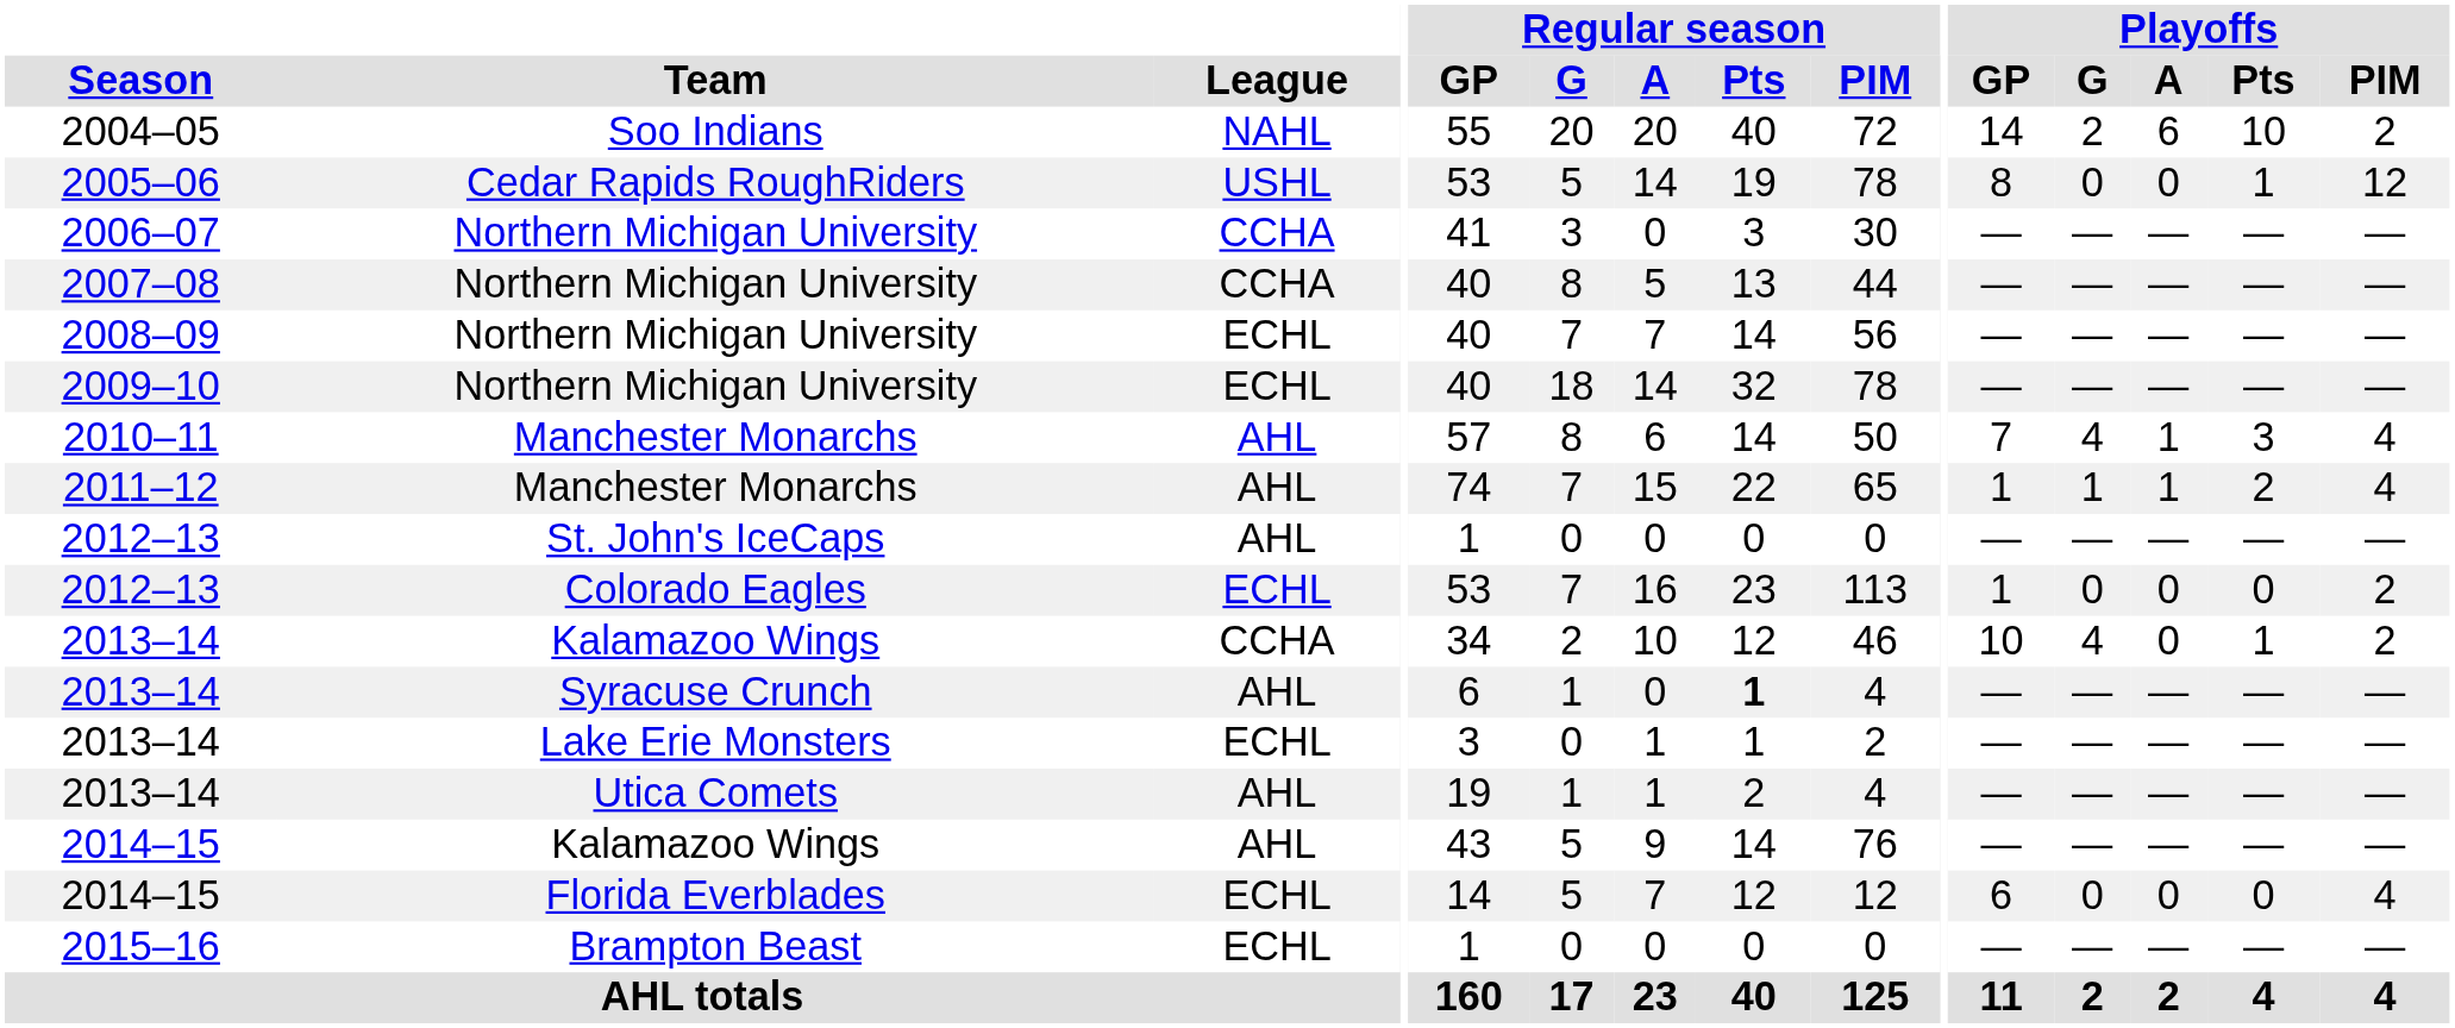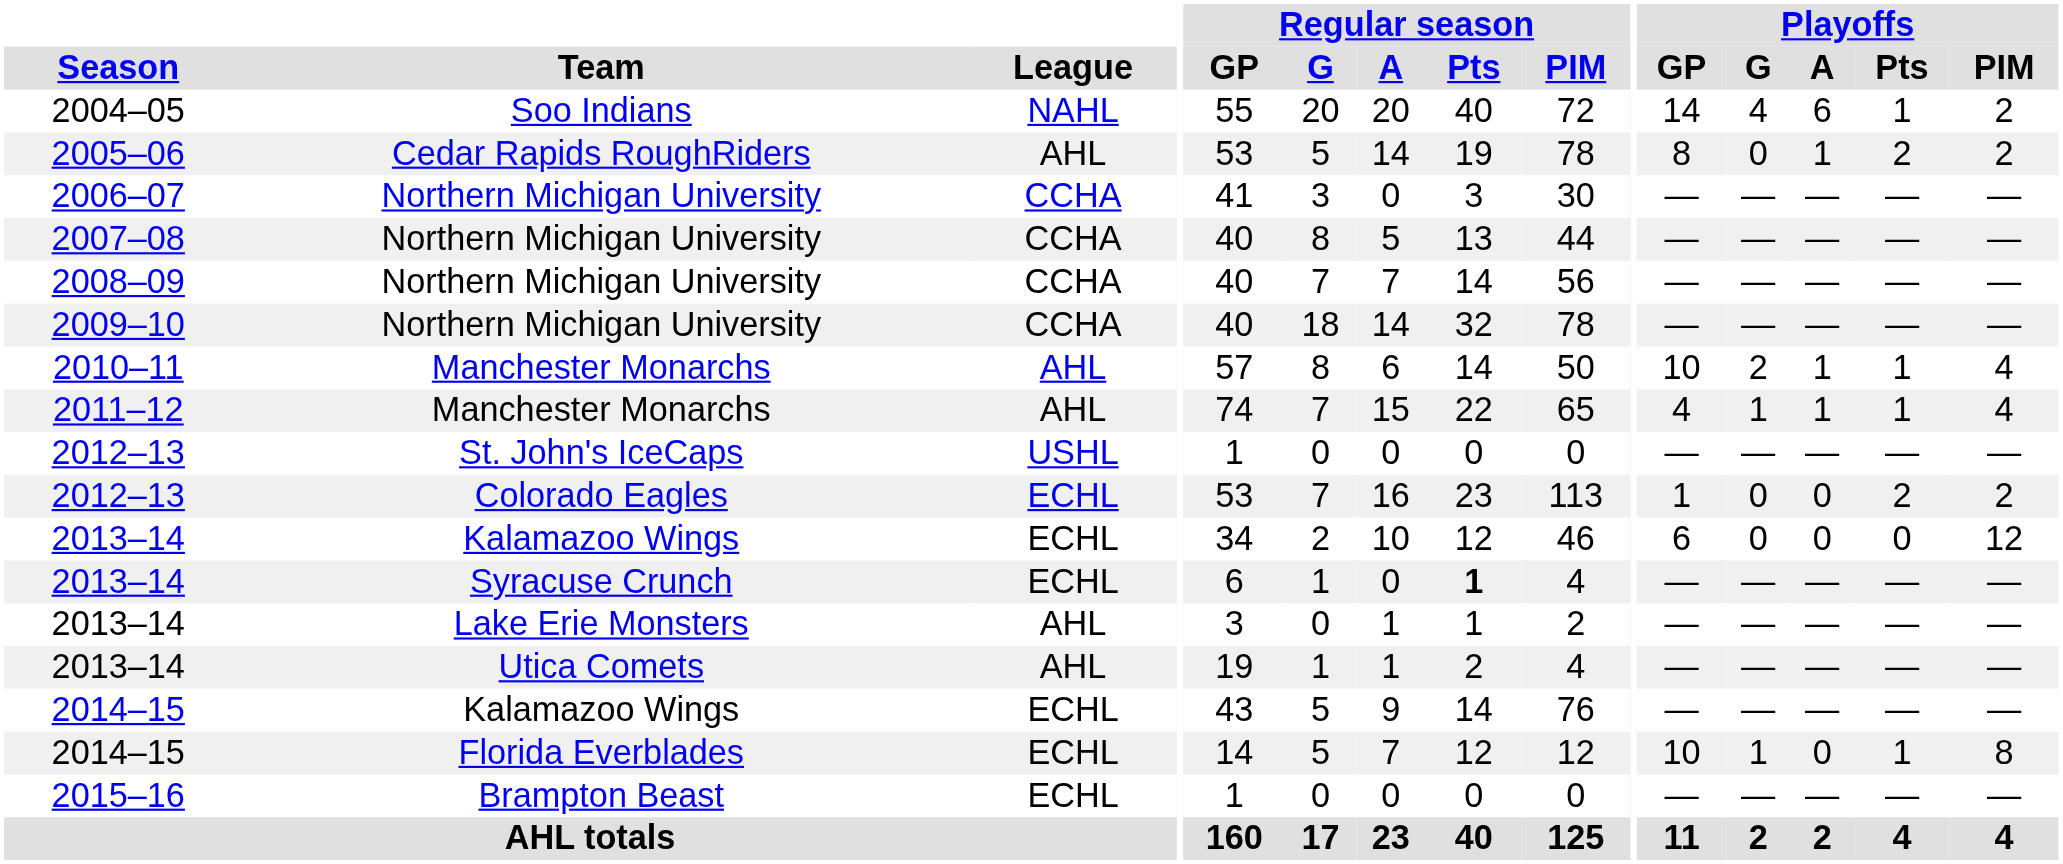2004–05 | Playoffs / G: 2 -> 4
2004–05 | Playoffs / Pts: 10 -> 1
2005–06 | League: USHL -> AHL
2005–06 | Playoffs / A: 0 -> 1
2005–06 | Playoffs / Pts: 1 -> 2
2005–06 | Playoffs / PIM: 12 -> 2
2008–09 | League: ECHL -> CCHA
2009–10 | League: ECHL -> CCHA
2010–11 | Playoffs / GP: 7 -> 10
2010–11 | Playoffs / G: 4 -> 2
2010–11 | Playoffs / Pts: 3 -> 1
2011–12 | Playoffs / GP: 1 -> 4
2011–12 | Playoffs / Pts: 2 -> 1
2012–13 / St. John's IceCaps | League: AHL -> USHL
2012–13 / Colorado Eagles | Playoffs / Pts: 0 -> 2
2013–14 / Kalamazoo Wings | League: CCHA -> ECHL
2013–14 / Kalamazoo Wings | Playoffs / GP: 10 -> 6
2013–14 / Kalamazoo Wings | Playoffs / G: 4 -> 0
2013–14 / Kalamazoo Wings | Playoffs / Pts: 1 -> 0
2013–14 / Kalamazoo Wings | Playoffs / PIM: 2 -> 12
2013–14 / Syracuse Crunch | League: AHL -> ECHL
2013–14 / Lake Erie Monsters | League: ECHL -> AHL
2014–15 / Kalamazoo Wings | League: AHL -> ECHL
2014–15 / Florida Everblades | Playoffs / GP: 6 -> 10
2014–15 / Florida Everblades | Playoffs / G: 0 -> 1
2014–15 / Florida Everblades | Playoffs / Pts: 0 -> 1
2014–15 / Florida Everblades | Playoffs / PIM: 4 -> 8
